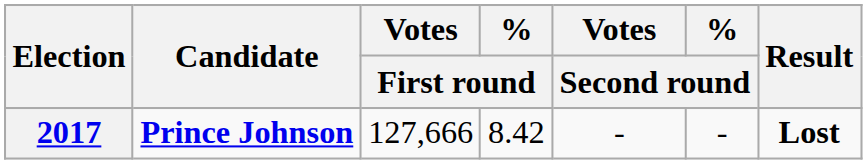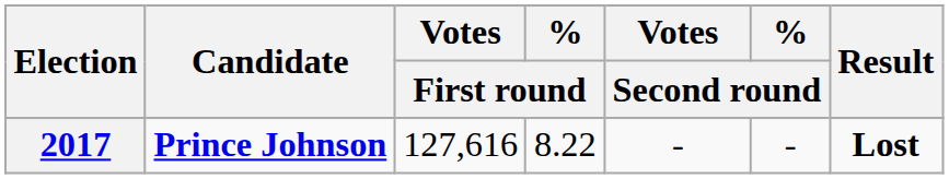2017 | Votes / First round: 127,666 -> 127,616
2017 | % / First round: 8.42 -> 8.22
